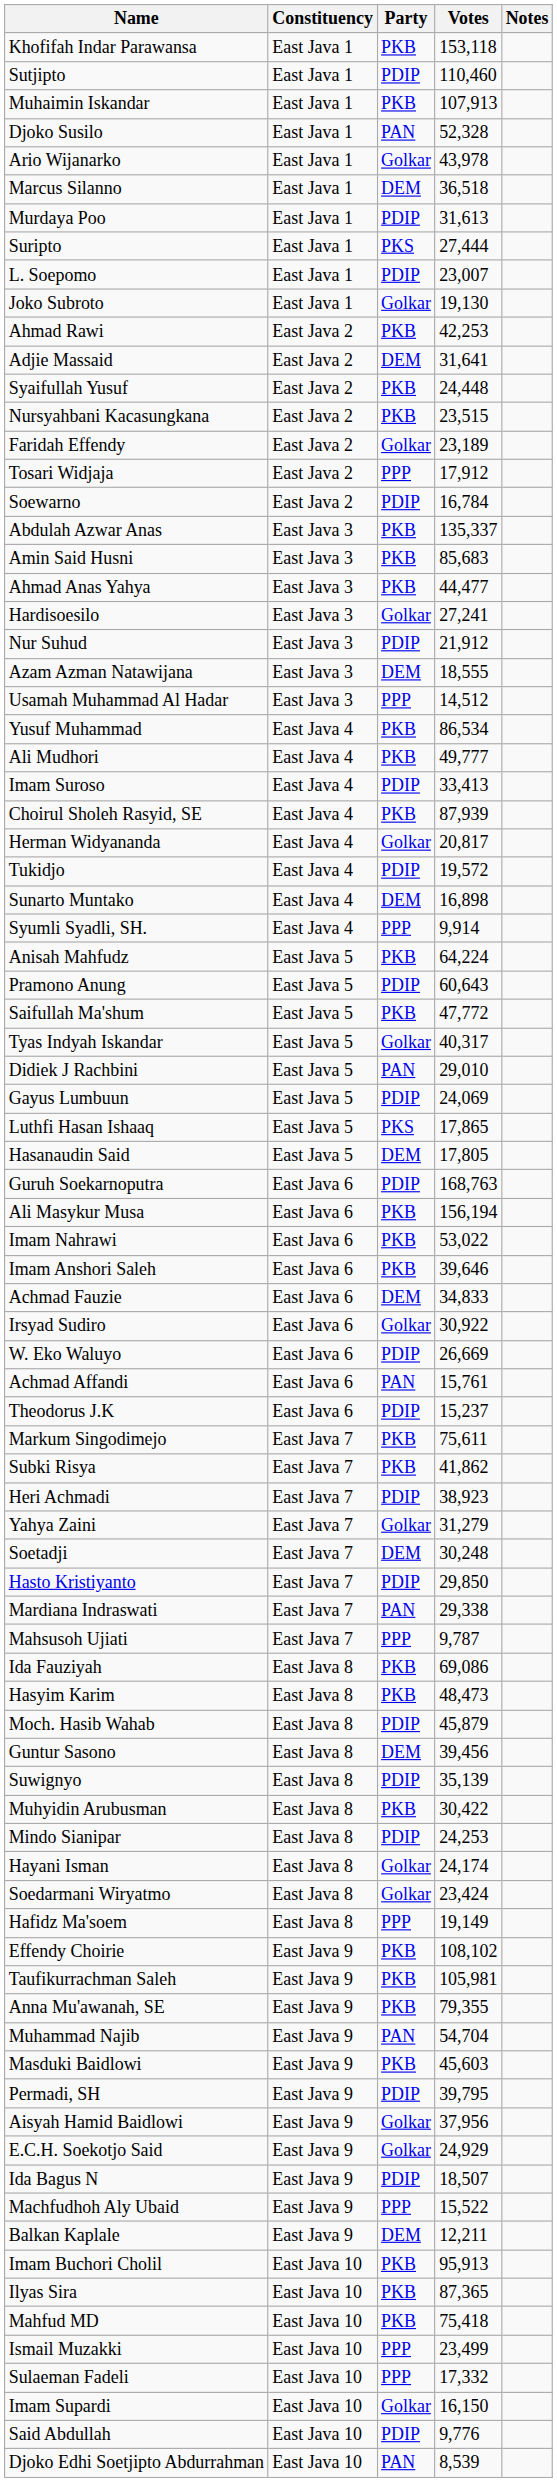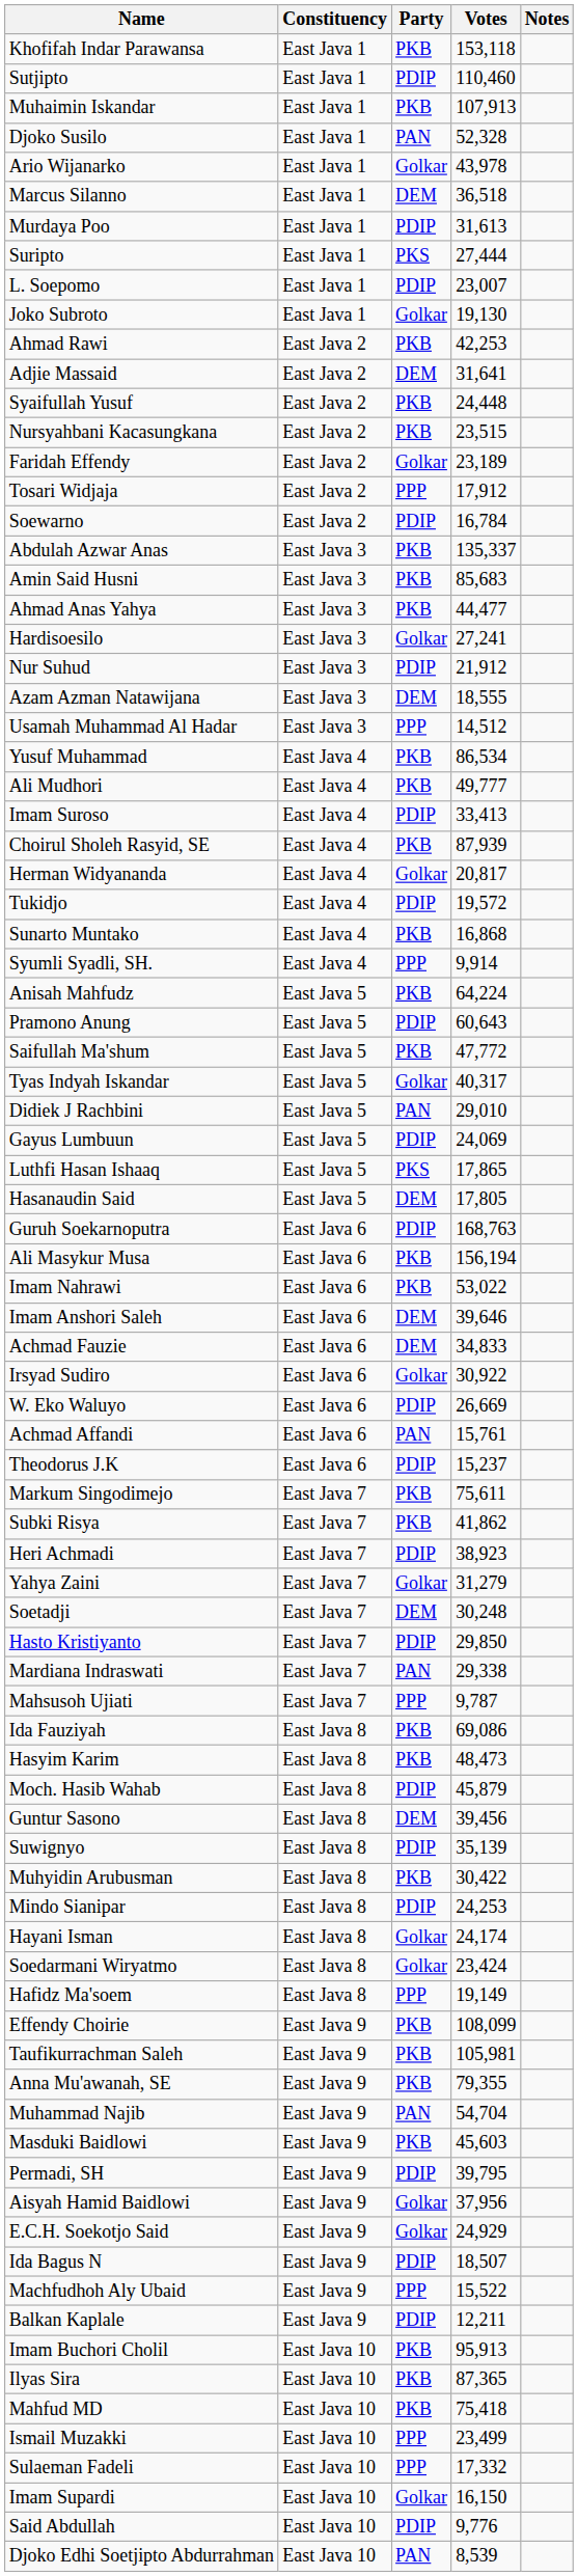Sunarto Muntako | Party: DEM -> PKB
Sunarto Muntako | Votes: 16,898 -> 16,868
Imam Anshori Saleh | Party: PKB -> DEM
Effendy Choirie | Votes: 108,102 -> 108,099
Balkan Kaplale | Party: DEM -> PDIP
